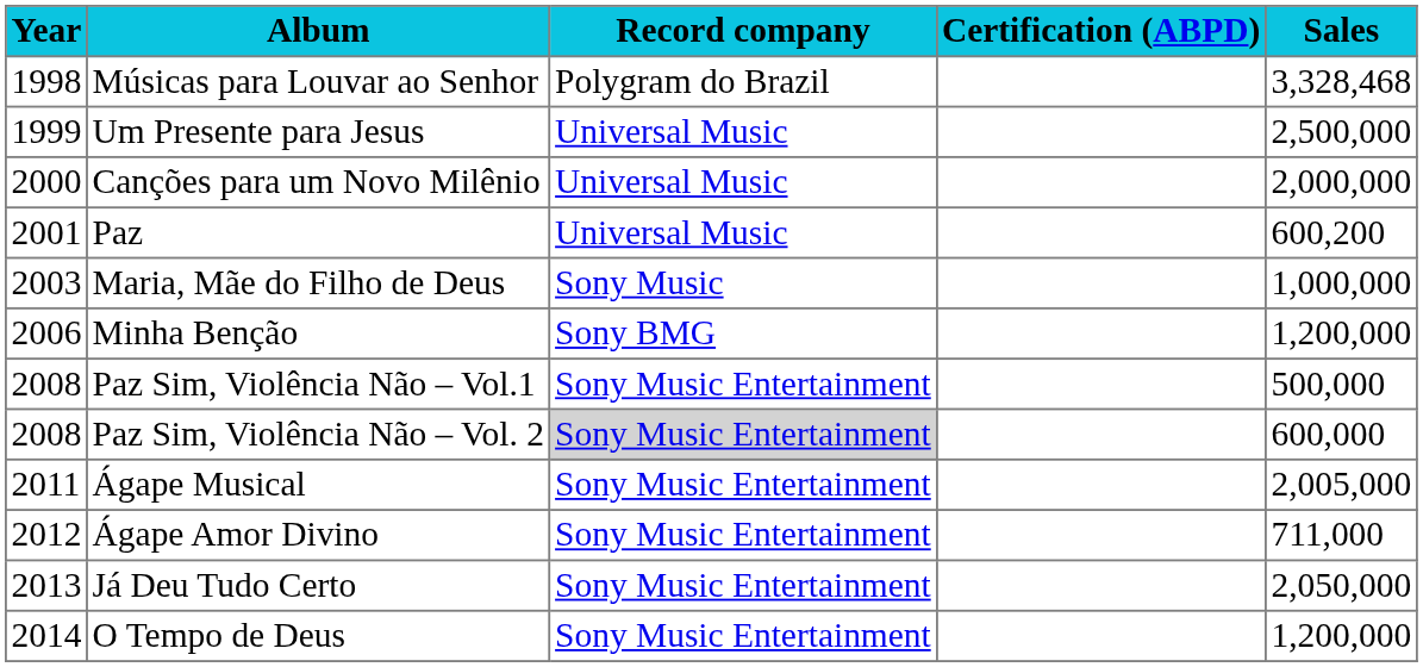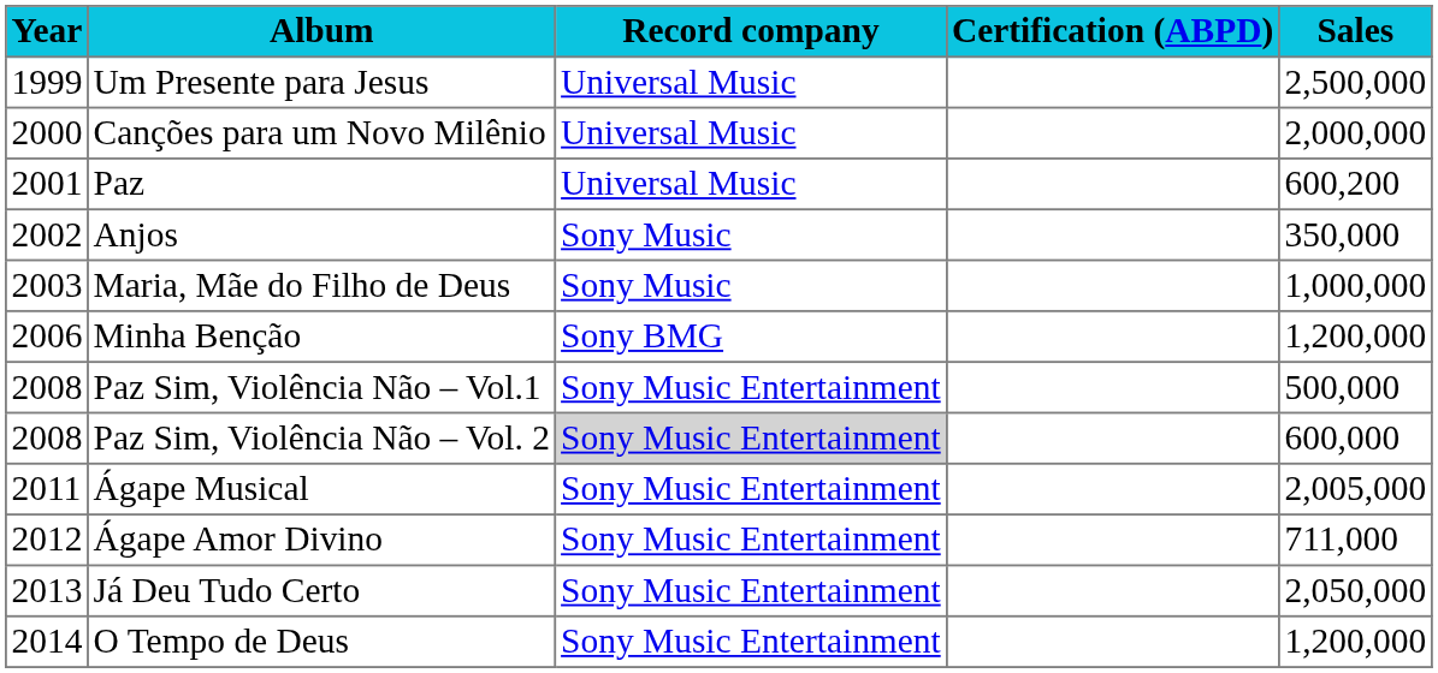- row: 1998 | Músicas para Louvar ao Senhor | Polygram do Brazil | 3,328,468
+ row: 2002 | Anjos | Sony Music | 350,000
